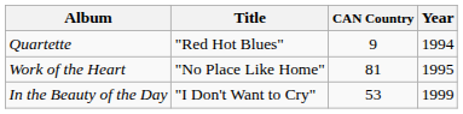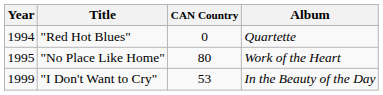columns swapped: Year <-> Album
"Red Hot Blues" | CAN Country: 9 -> 0
"No Place Like Home" | CAN Country: 81 -> 80
